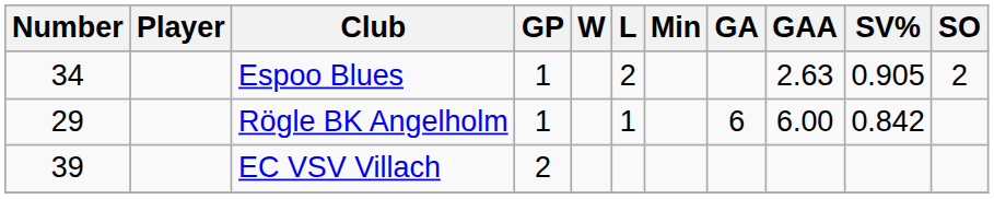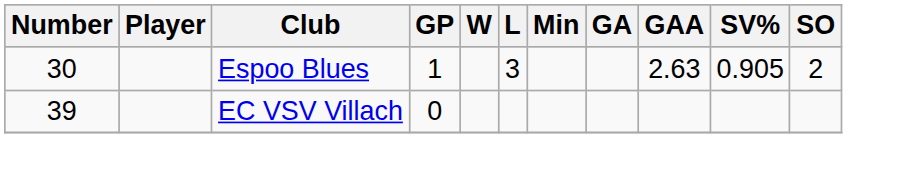Espoo Blues | Number: 34 -> 30
Espoo Blues | L: 2 -> 3
- row: 29 | Rögle BK Angelholm | 1 | 1 | 6 | 6.00 | 0.842
EC VSV Villach | GP: 2 -> 0
